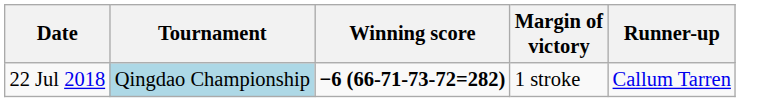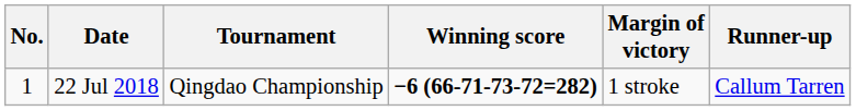+ column: No. | 1
22 Jul 2018 | Tournament: lightblue background -> no background
